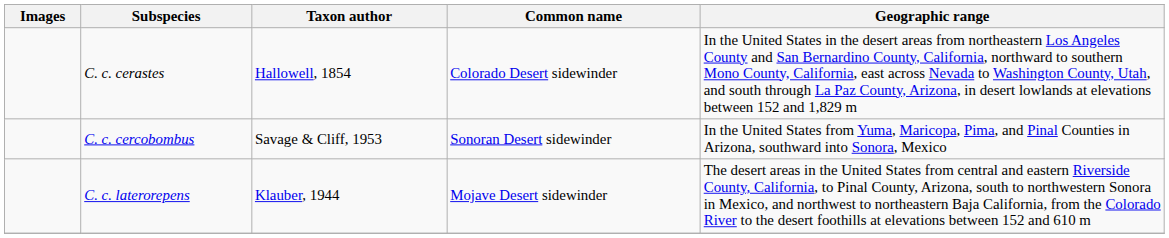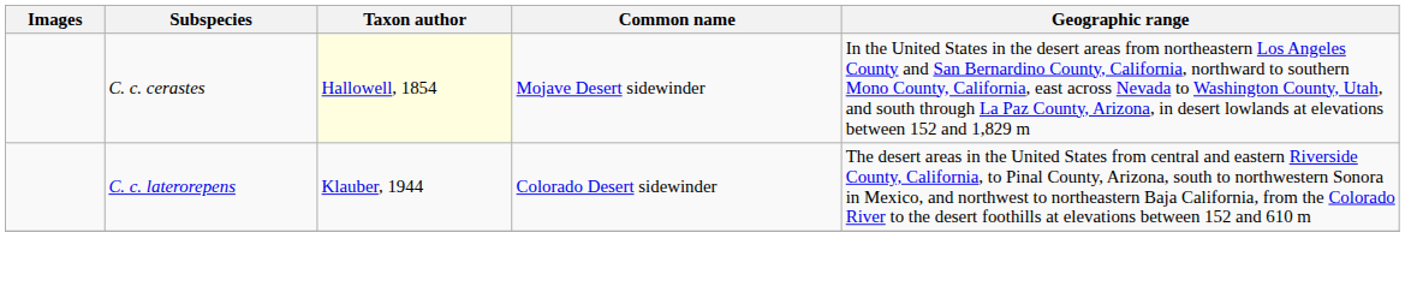C. c. cerastes | Taxon author: no background -> lightyellow background
C. c. cerastes | Common name: Colorado Desert sidewinder -> Mojave Desert sidewinder
- row: C. c. cercobombus | Savage & Cliff, 1953 | Sonoran Desert sidewinder | In the United States from Yuma, Maricopa, Pima, and Pinal Counties in Arizona, southward into Sonora, Mexico
C. c. laterorepens | Common name: Mojave Desert sidewinder -> Colorado Desert sidewinder
